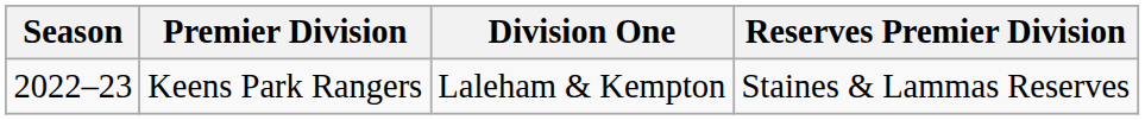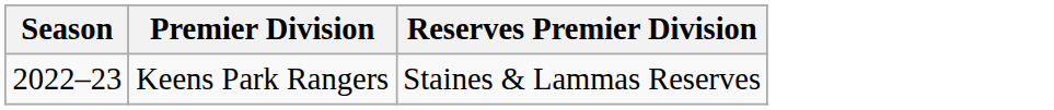- column: Division One | Laleham & Kempton
